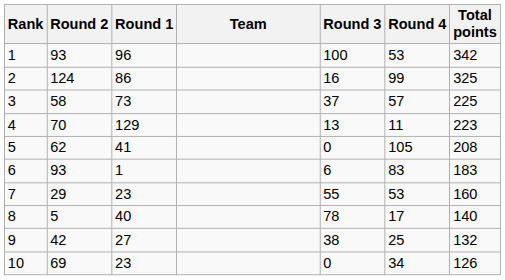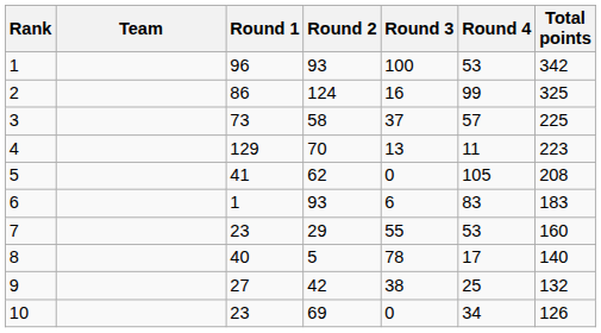columns swapped: Team <-> Round 2
